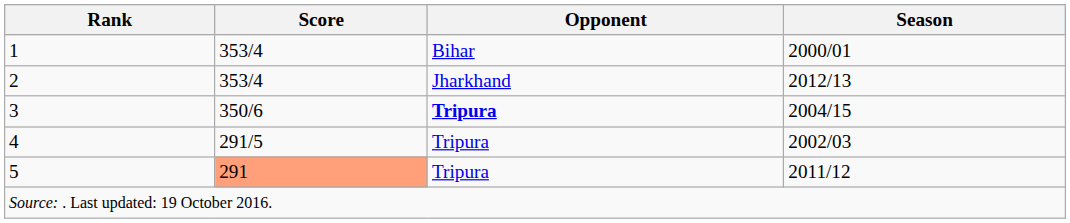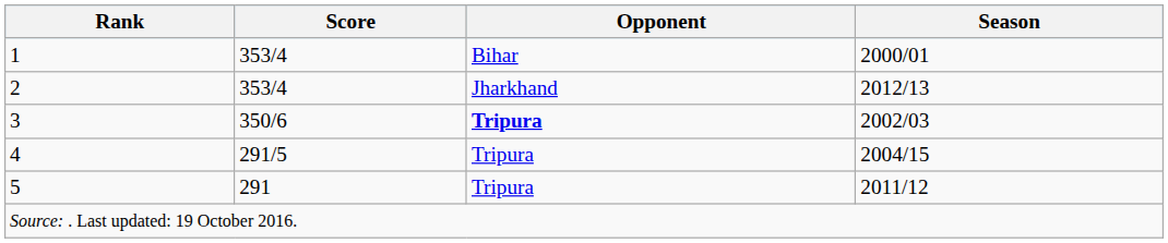3 | Season: 2004/15 -> 2002/03
4 | Season: 2002/03 -> 2004/15
5 | Score: lightsalmon background -> no background
